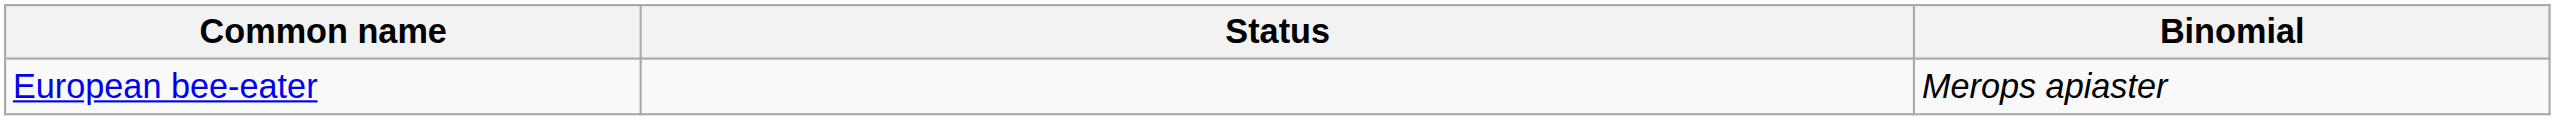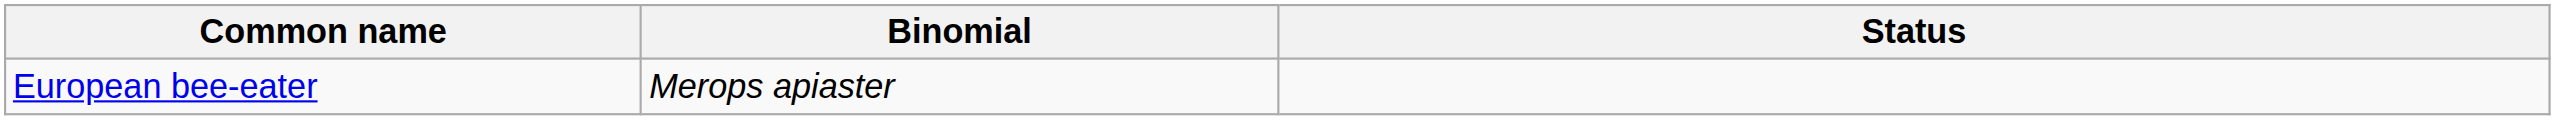columns swapped: Binomial <-> Status
